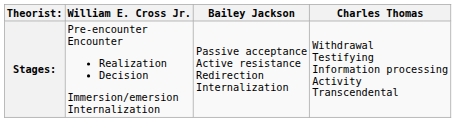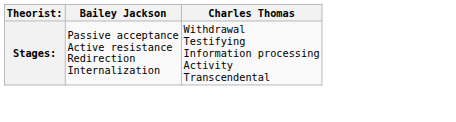- column: William E. Cross Jr. | Pre-encounter Encounter Realization Decision Immersion/emersion Internalization
